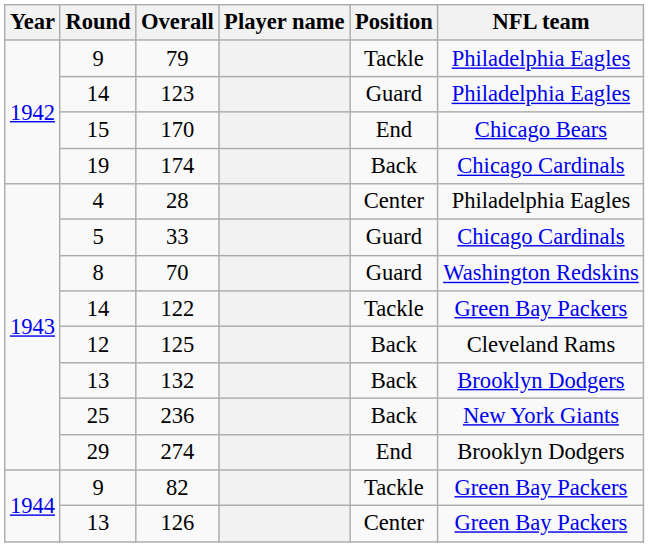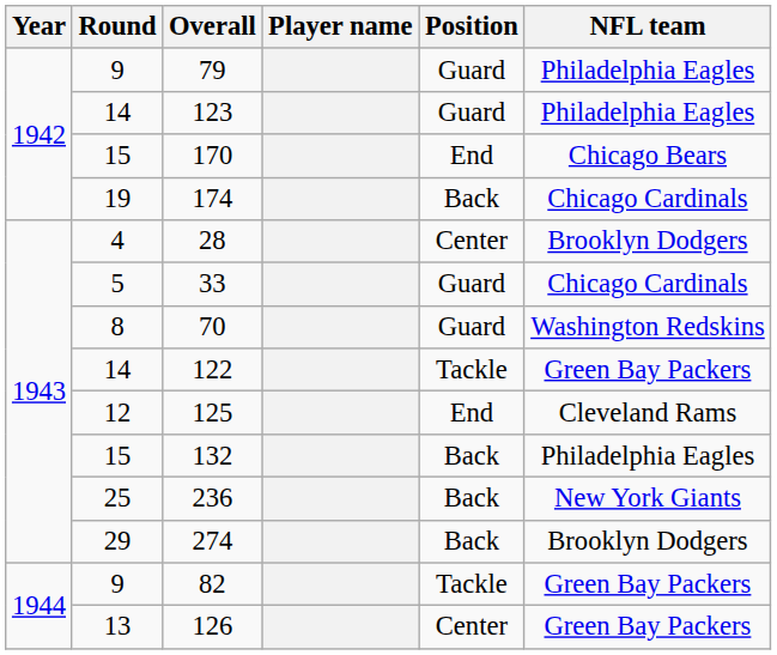79 | Position: Tackle -> Guard
28 | NFL team: Philadelphia Eagles -> Brooklyn Dodgers
125 | Position: Back -> End
132 | Round: 13 -> 15
132 | NFL team: Brooklyn Dodgers -> Philadelphia Eagles
274 | Position: End -> Back
